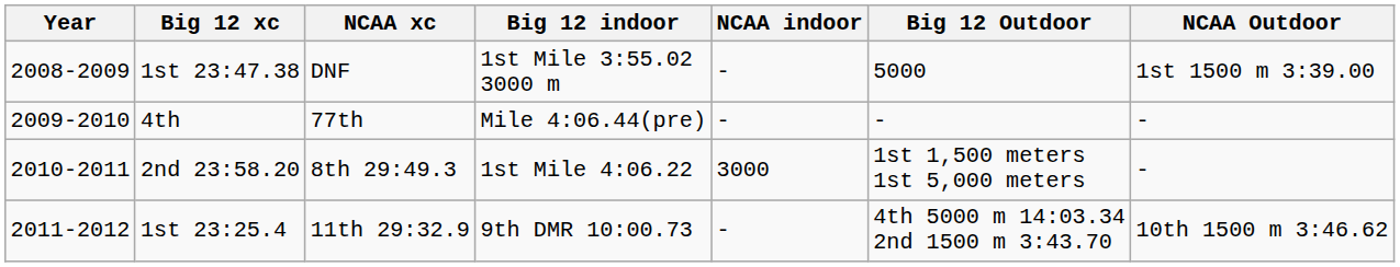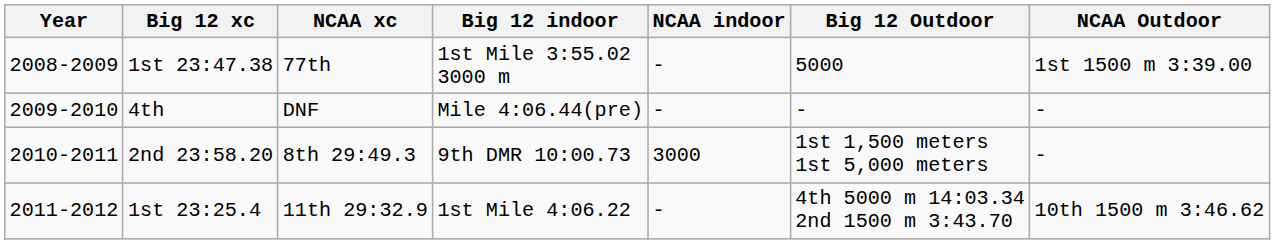1st 23:47.38 | NCAA xc: DNF -> 77th
4th | NCAA xc: 77th -> DNF
2nd 23:58.20 | Big 12 indoor: 1st Mile 4:06.22 -> 9th DMR 10:00.73
1st 23:25.4 | Big 12 indoor: 9th DMR 10:00.73 -> 1st Mile 4:06.22
